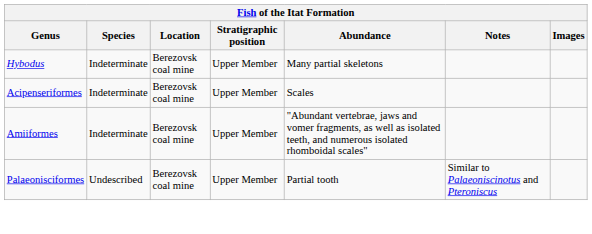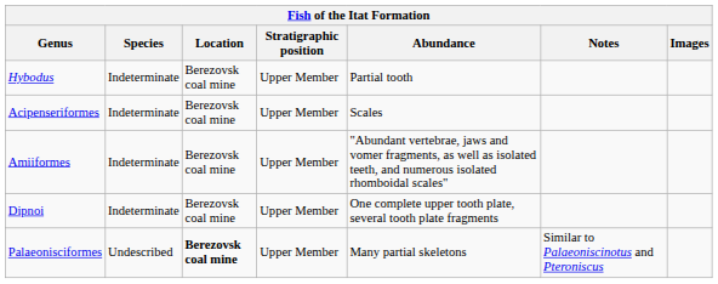Hybodus | Abundance: Many partial skeletons -> Partial tooth
+ row: Dipnoi | Indeterminate | Berezovsk coal mine | Upper Member | One complete upper tooth plate, several tooth plate fragments
Palaeonisciformes | Location: normal -> bold
Palaeonisciformes | Abundance: Partial tooth -> Many partial skeletons
